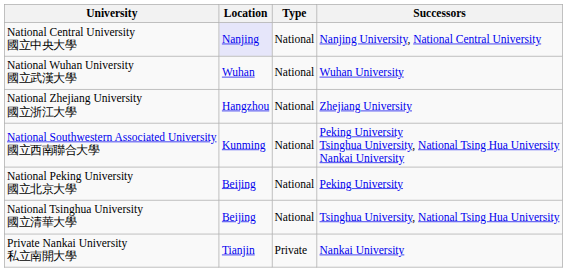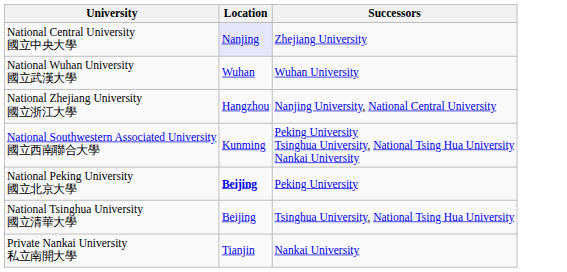- column: Type | National | National | National | National | National | National | Private
National Central University 國立中央大學 | Successors: Nanjing University, National Central University -> Zhejiang University
National Zhejiang University 國立浙江大學 | Successors: Zhejiang University -> Nanjing University, National Central University
National Peking University 國立北京大學 | Location: normal -> bold
